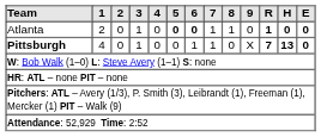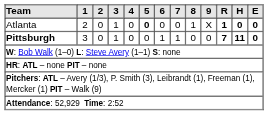Atlanta | 6: bold -> normal
Atlanta | 7: 1 -> 0
Atlanta | 9: 0 -> X
Pittsburgh | 1: 4 -> 3
Pittsburgh | 9: X -> 0
Pittsburgh | H: 13 -> 11
